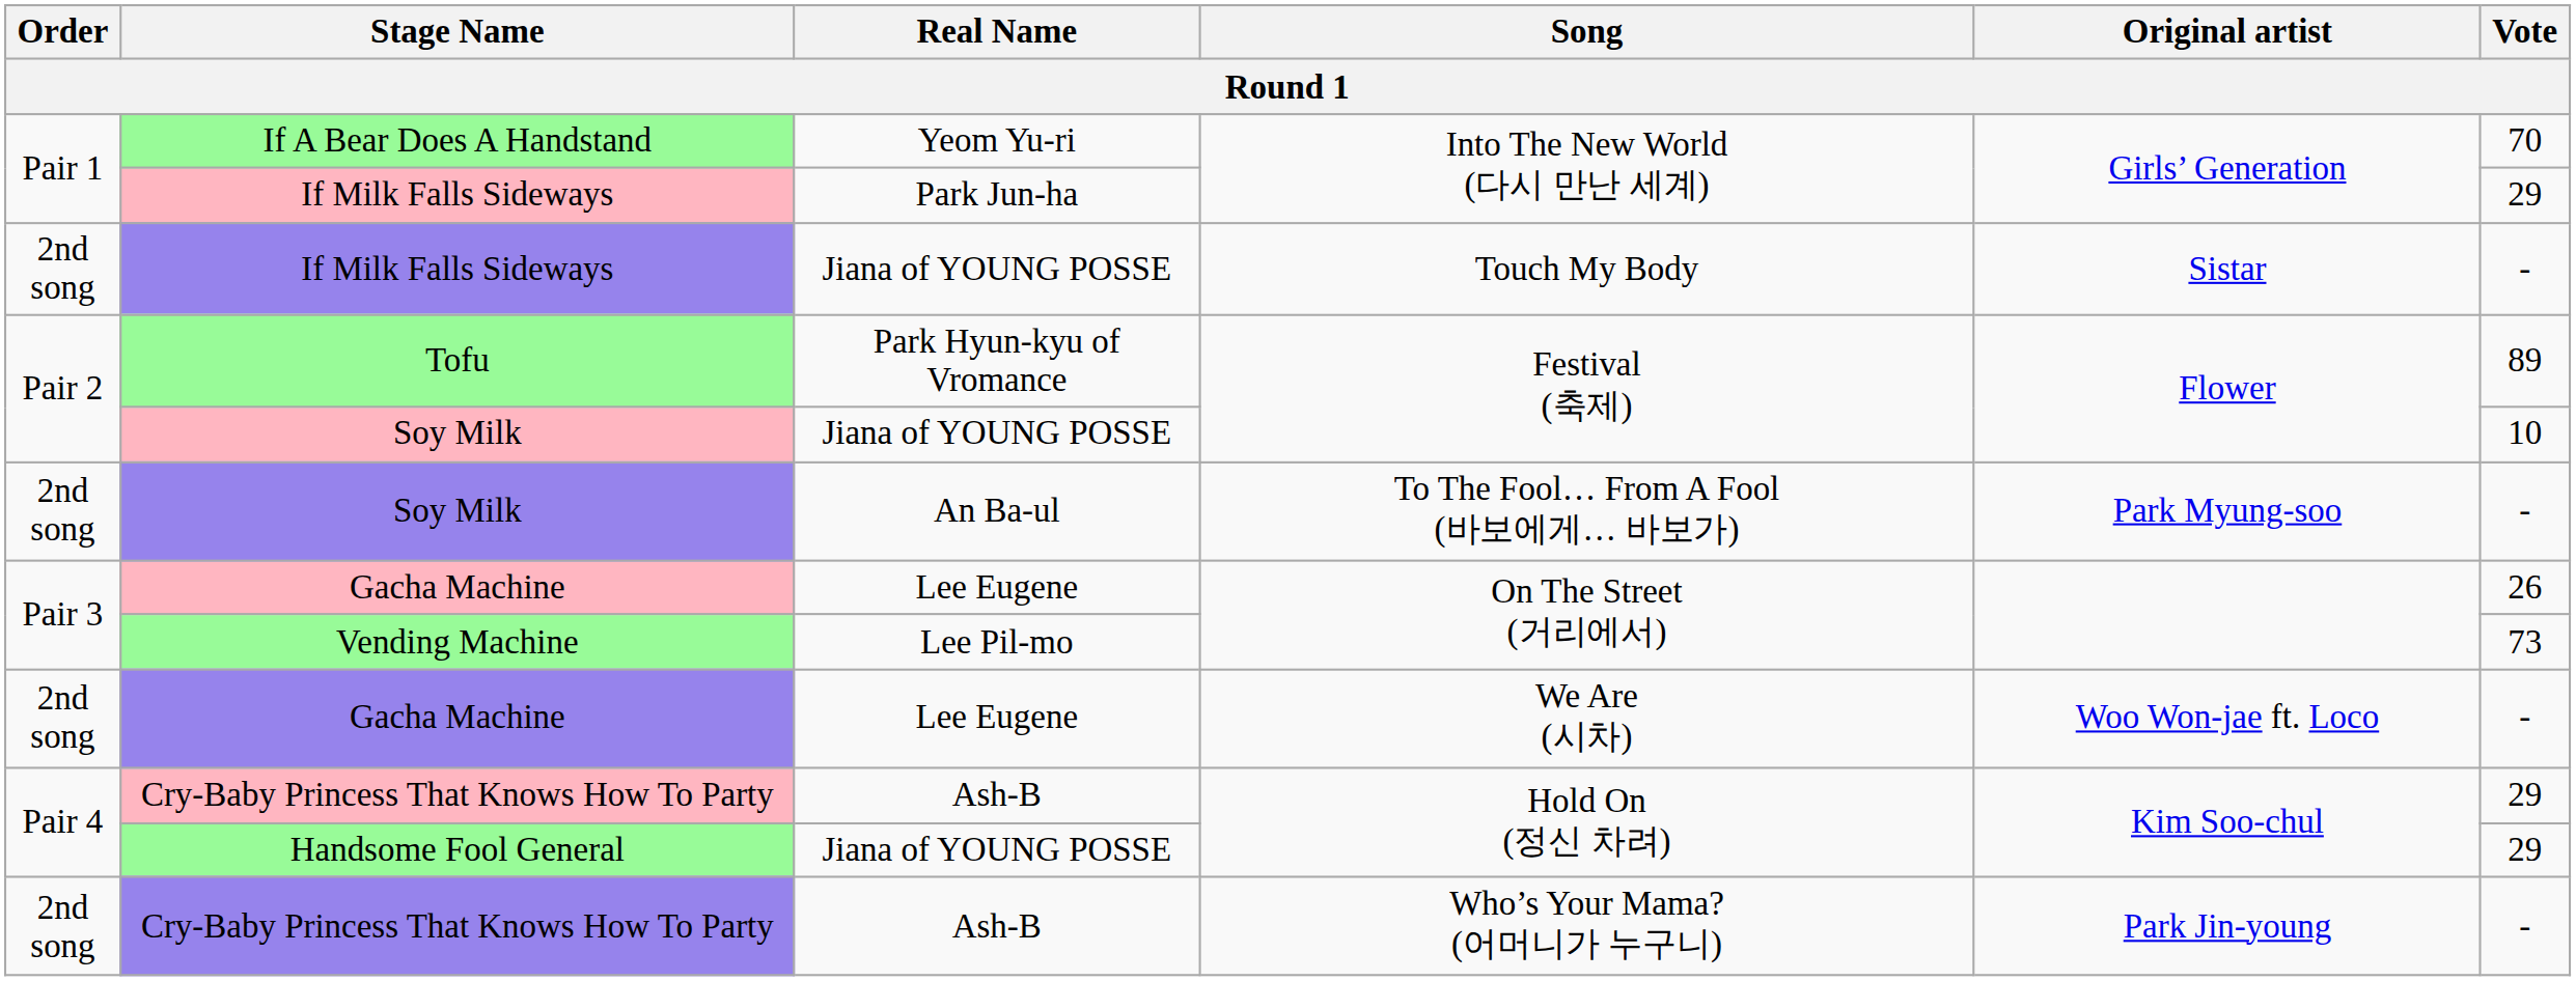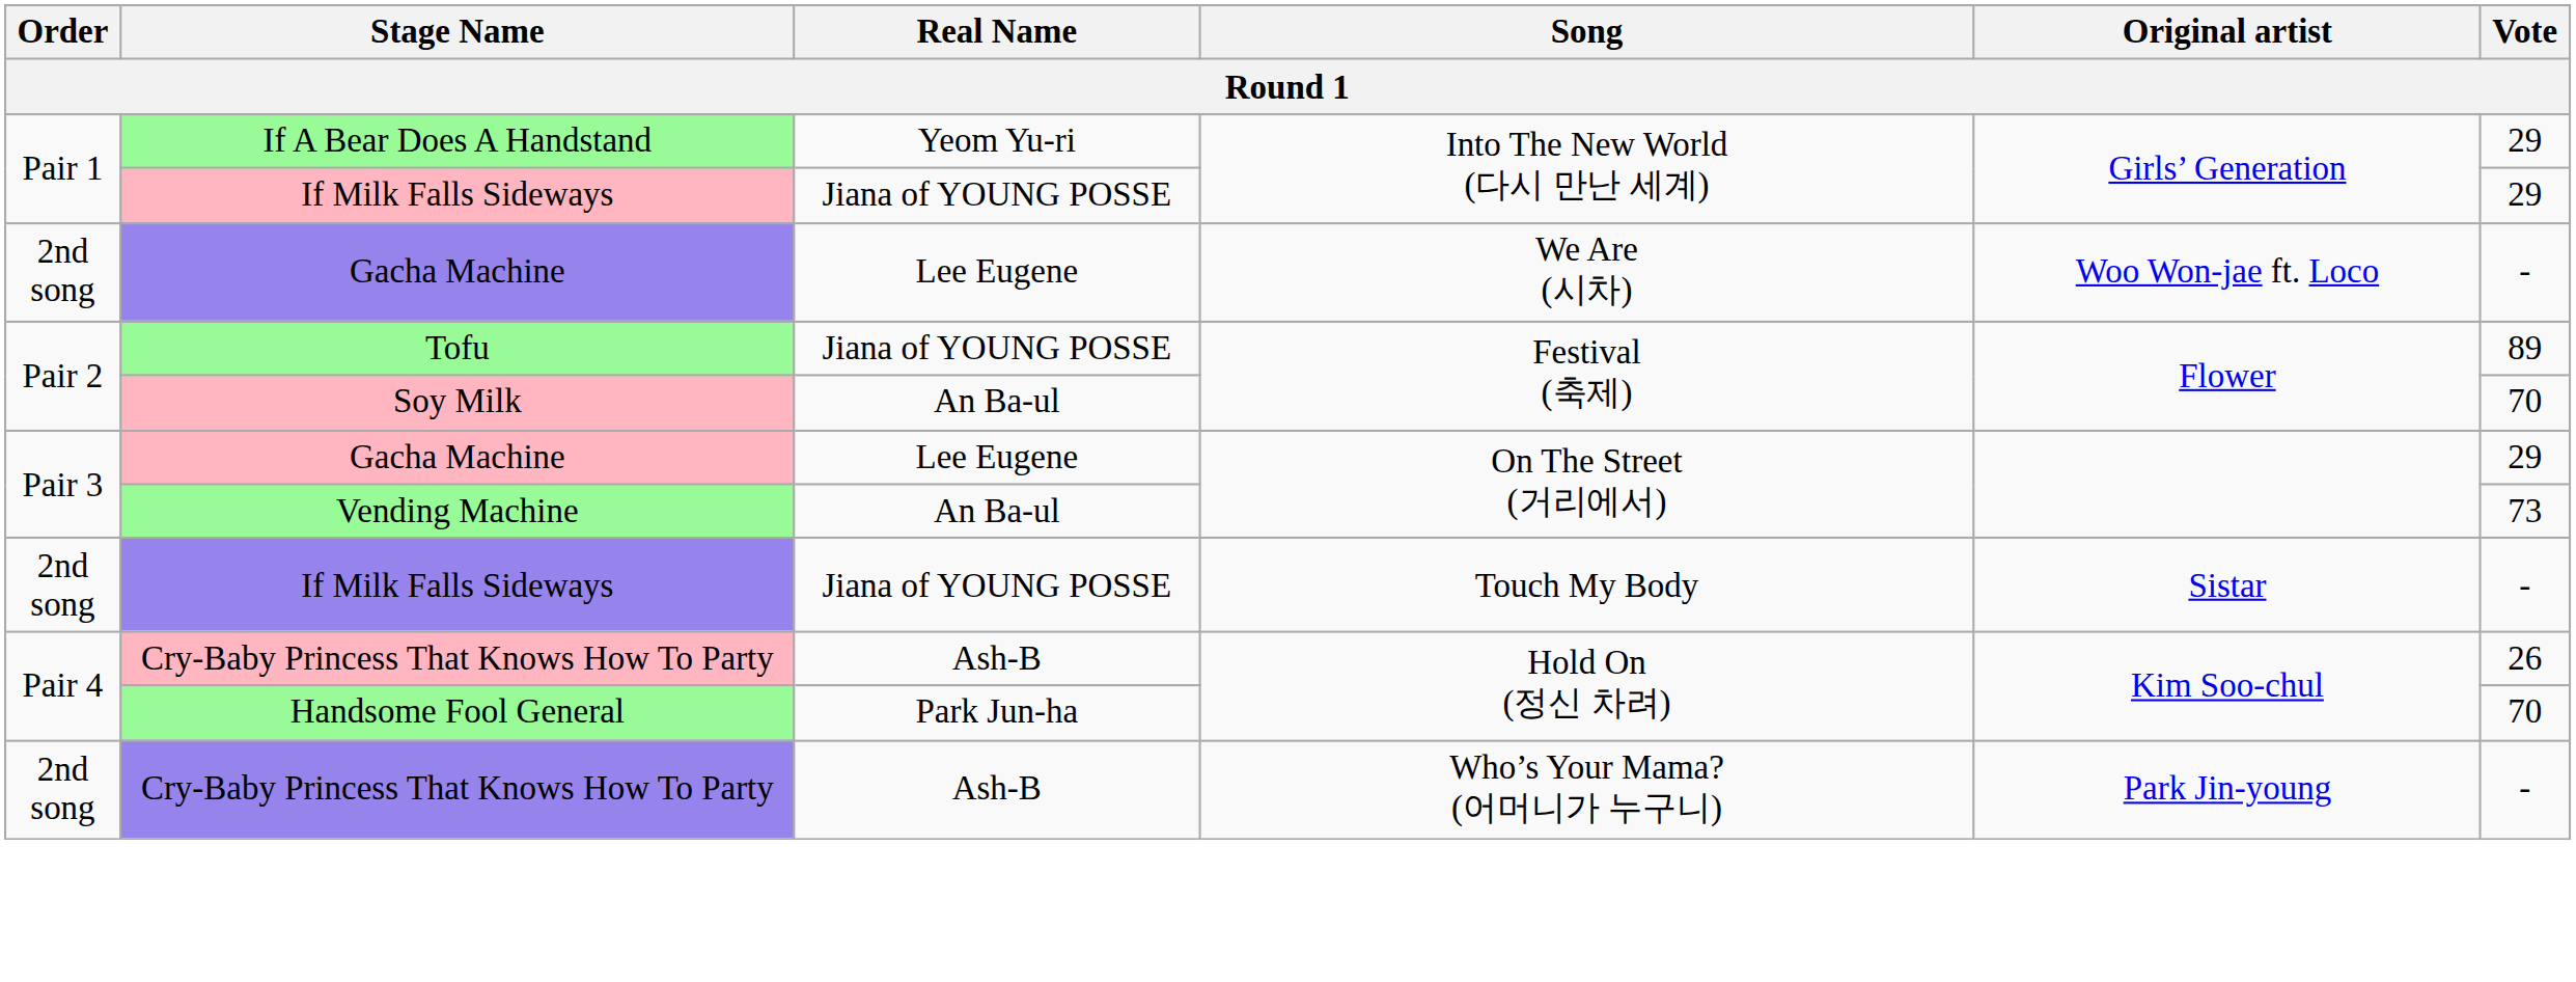If A Bear Does A Handstand | Vote: 70 -> 29
If Milk Falls Sideways / Into The New World (다시 만난 세계) | Real Name: Park Jun-ha -> Jiana of YOUNG POSSE
rows swapped: If Milk Falls Sideways / Touch My Body <-> Gacha Machine / We Are (시차)
Tofu | Real Name: Park Hyun-kyu of Vromance -> Jiana of YOUNG POSSE
Soy Milk / Festival (축제) | Real Name: Jiana of YOUNG POSSE -> An Ba-ul
Soy Milk / Festival (축제) | Vote: 10 -> 70
- row: 2nd song | Soy Milk | An Ba-ul | To The Fool… From A Fool (바보에게… 바보가) | Park Myung-soo | -
Gacha Machine / On The Street (거리에서) | Vote: 26 -> 29
Vending Machine | Real Name: Lee Pil-mo -> An Ba-ul
Cry-Baby Princess That Knows How To Party / Hold On (정신 차려) | Vote: 29 -> 26
Handsome Fool General | Real Name: Jiana of YOUNG POSSE -> Park Jun-ha
Handsome Fool General | Vote: 29 -> 70
